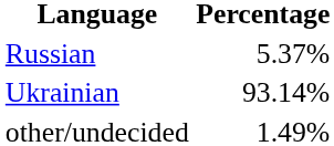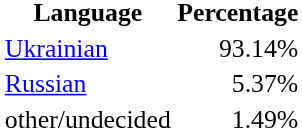rows swapped: Ukrainian <-> Russian
